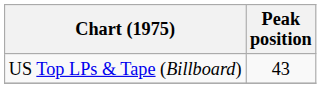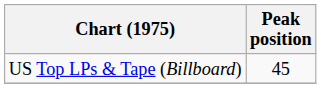US Top LPs & Tape (Billboard) | Peak position: 43 -> 45
